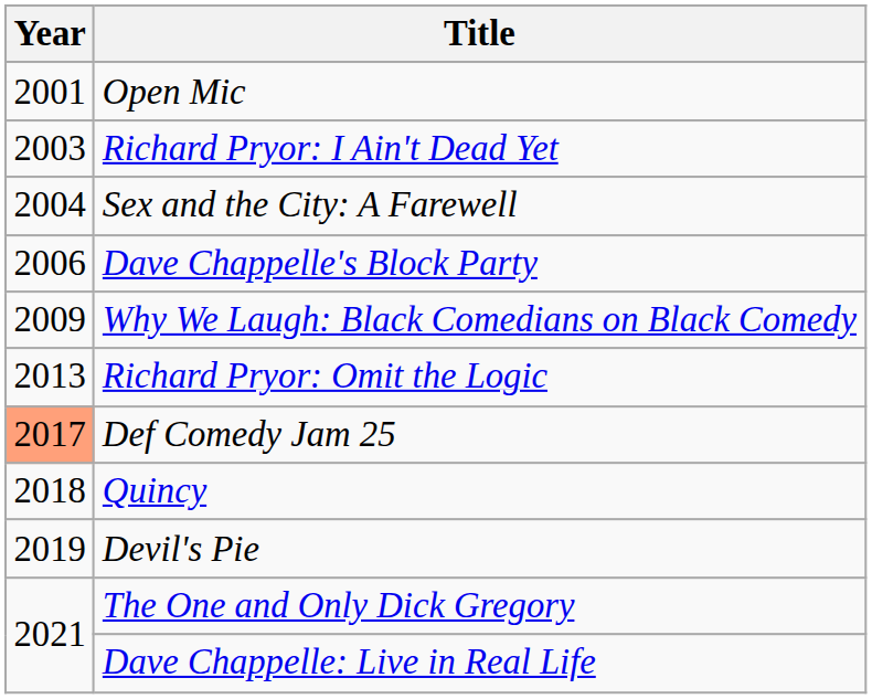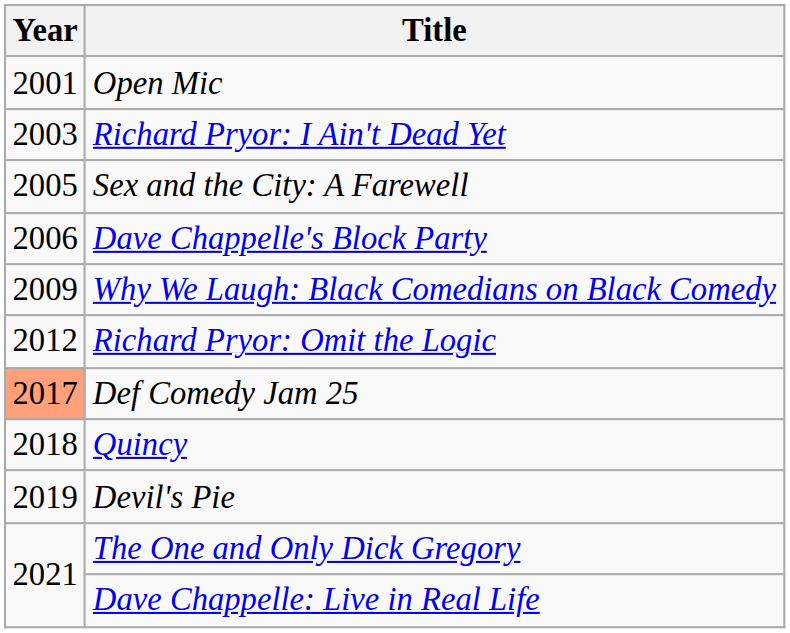Sex and the City: A Farewell | Year: 2004 -> 2005
Richard Pryor: Omit the Logic | Year: 2013 -> 2012
